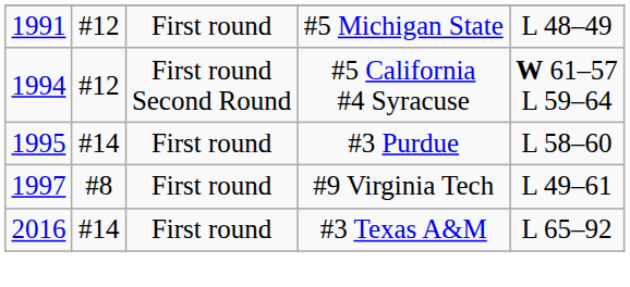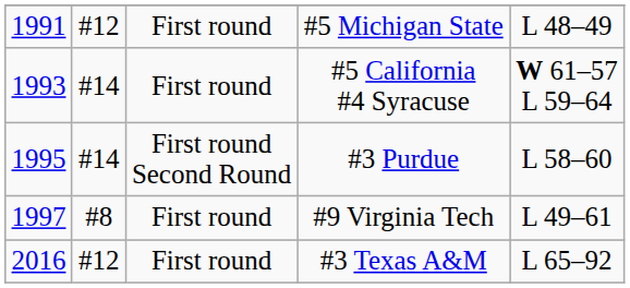#5 California #4 Syracuse | column 1: 1994 -> 1993
#5 California #4 Syracuse | column 2: #12 -> #14
#5 California #4 Syracuse | column 3: First round Second Round -> First round
#3 Purdue | column 3: First round -> First round Second Round
#3 Texas A&M | column 2: #14 -> #12
